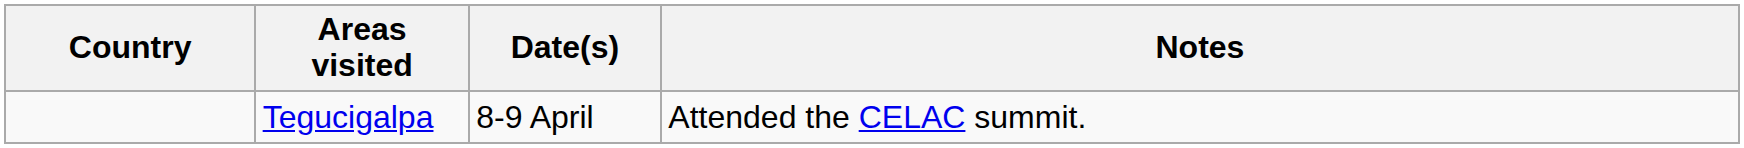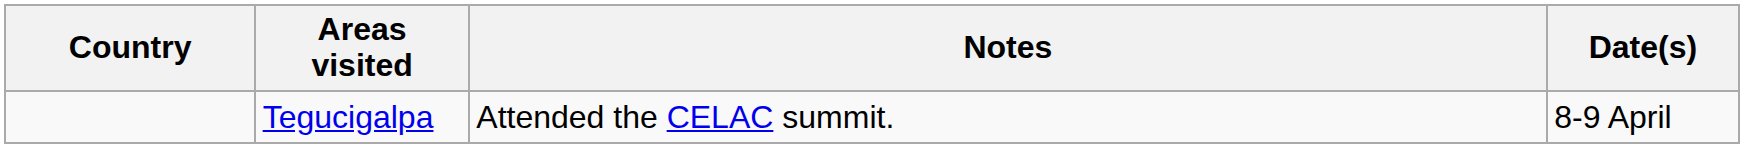columns swapped: Date(s) <-> Notes
